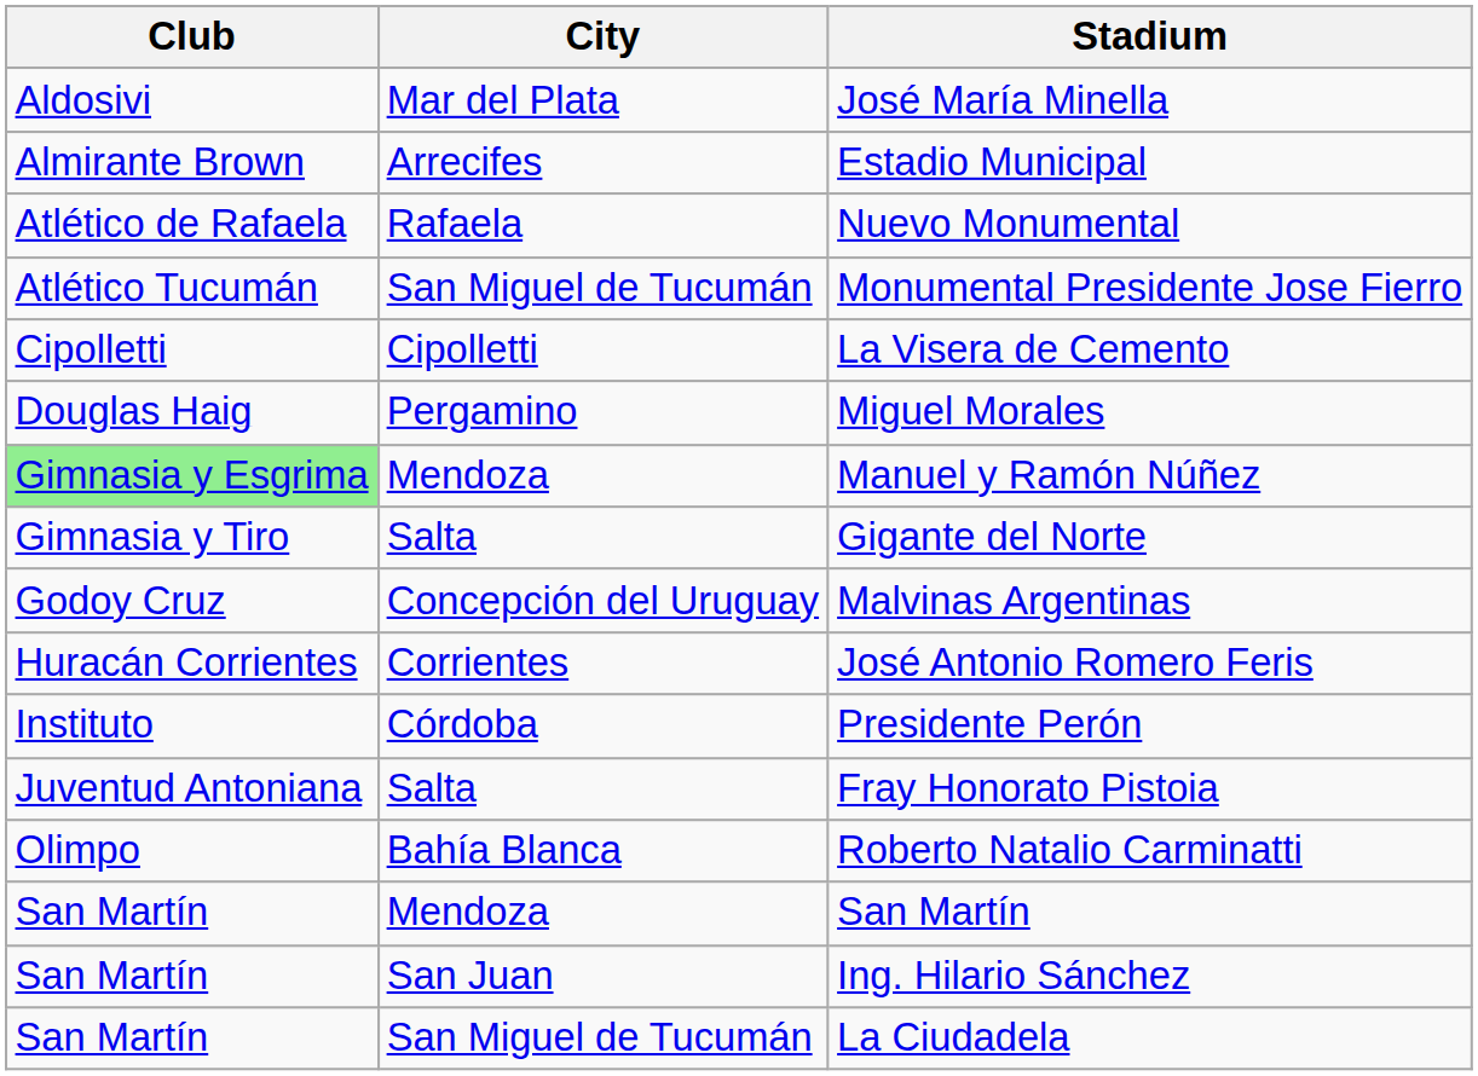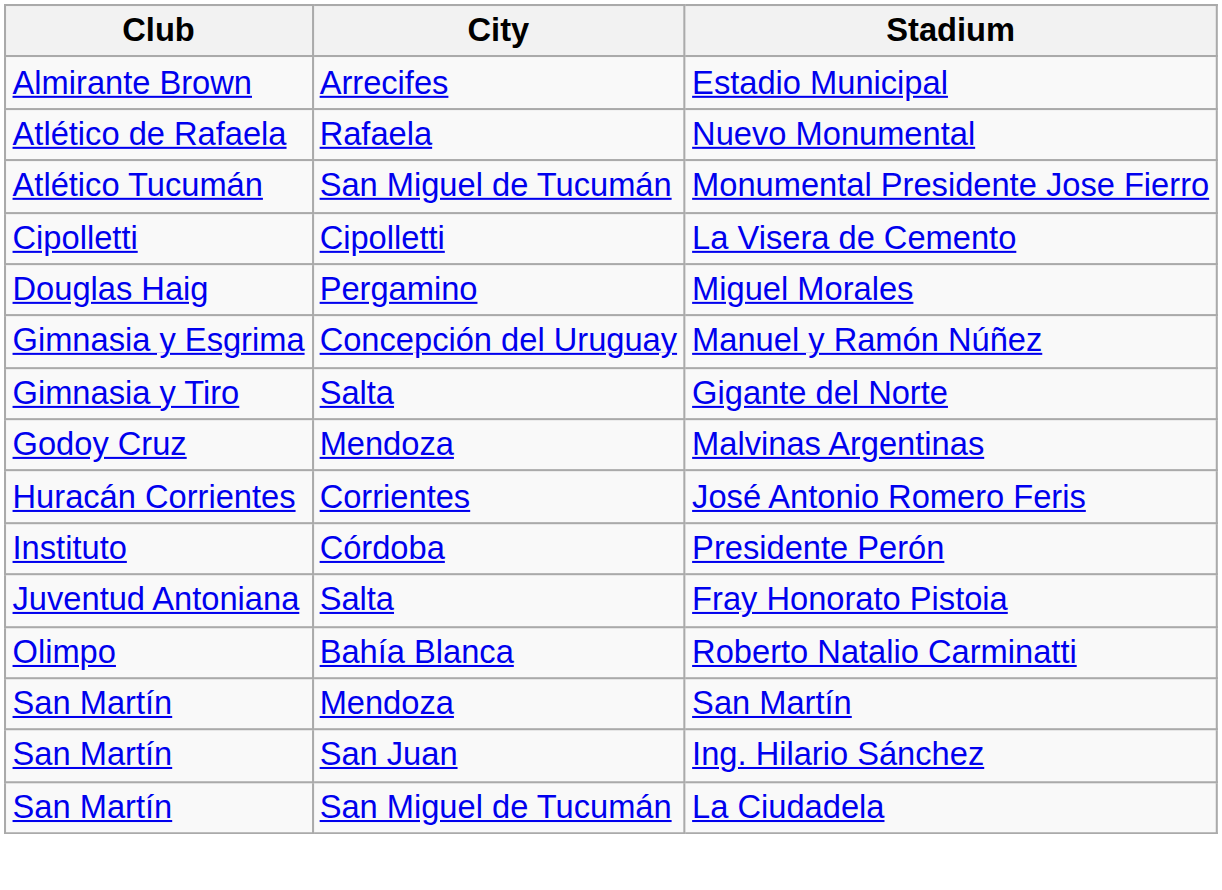- row: Aldosivi | Mar del Plata | José María Minella
Manuel y Ramón Núñez | Club: lightgreen background -> no background
Manuel y Ramón Núñez | City: Mendoza -> Concepción del Uruguay
Malvinas Argentinas | City: Concepción del Uruguay -> Mendoza
